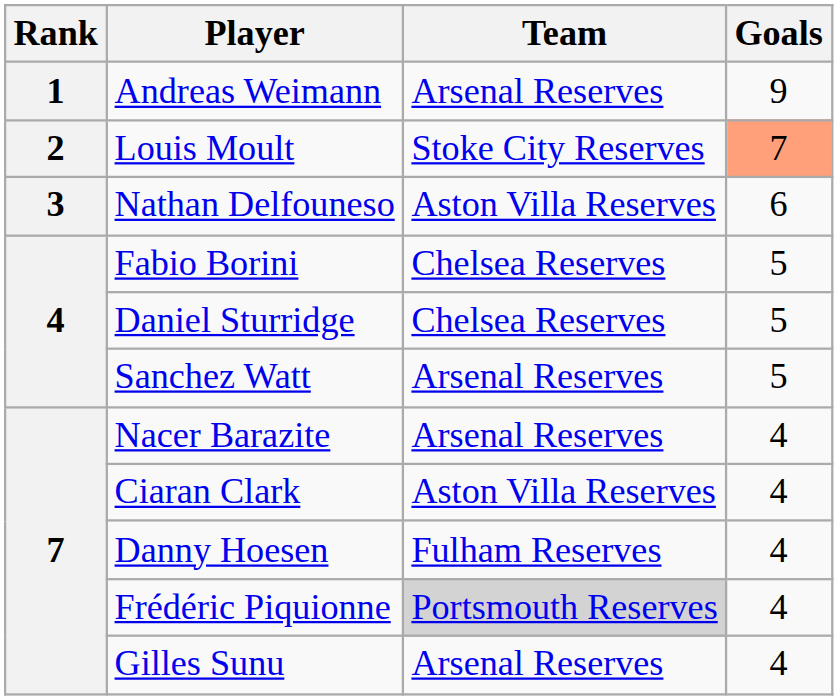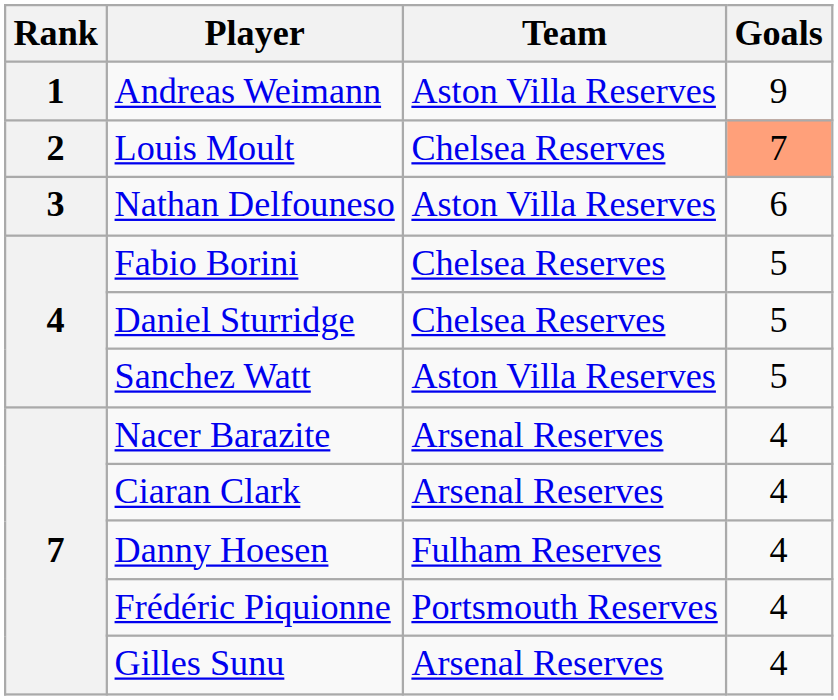Andreas Weimann | Team: Arsenal Reserves -> Aston Villa Reserves
Louis Moult | Team: Stoke City Reserves -> Chelsea Reserves
Sanchez Watt | Team: Arsenal Reserves -> Aston Villa Reserves
Ciaran Clark | Team: Aston Villa Reserves -> Arsenal Reserves
Frédéric Piquionne | Team: lightgrey background -> no background
